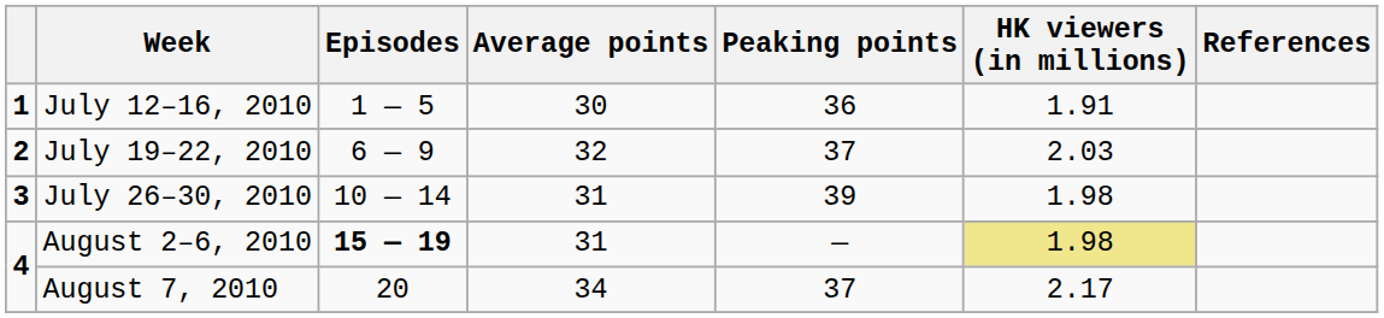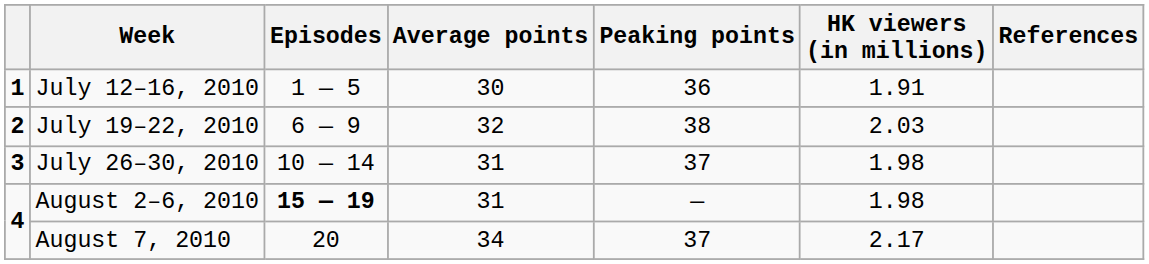July 19–22, 2010 | Peaking points: 37 -> 38
July 26–30, 2010 | Peaking points: 39 -> 37
August 2–6, 2010 | HK viewers (in millions): khaki background -> no background
